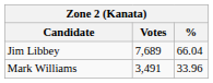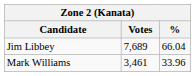Mark Williams | Votes: 3,491 -> 3,461
